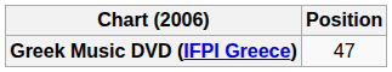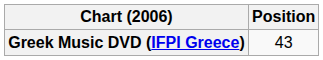Greek Music DVD (IFPI Greece) | Position: 47 -> 43
